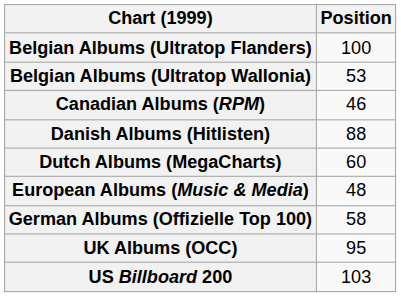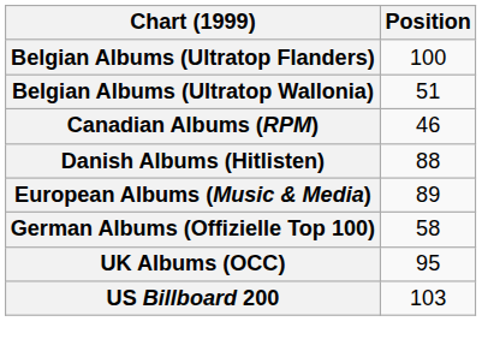Belgian Albums (Ultratop Wallonia) | Position: 53 -> 51
- row: Dutch Albums (MegaCharts) | 60
European Albums (Music & Media) | Position: 48 -> 89
